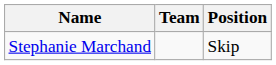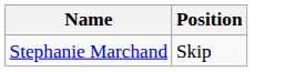- column: Team
